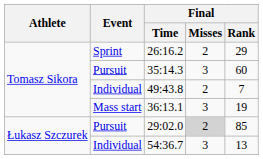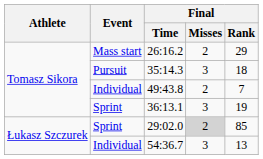26:16.2 | Event: Sprint -> Mass start
35:14.3 | Final / Rank: 60 -> 18
36:13.1 | Event: Mass start -> Sprint
29:02.0 | Event: Pursuit -> Sprint
